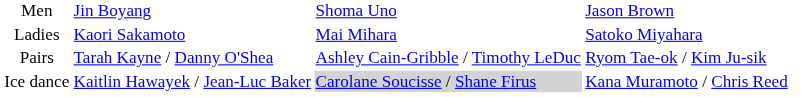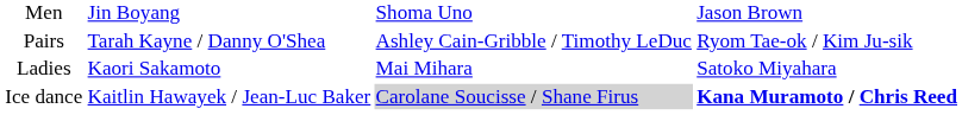rows swapped: Ladies <-> Pairs
Ice dance | column 4: normal -> bold
